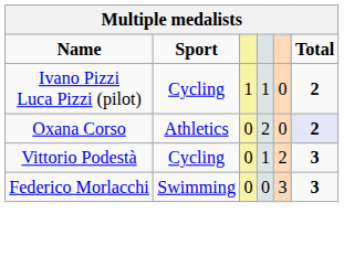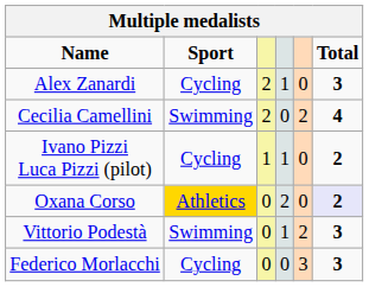+ row: Alex Zanardi | Cycling | 2 | 1 | 0 | 3
+ row: Cecilia Camellini | Swimming | 2 | 0 | 2 | 4
Oxana Corso | Sport: no background -> gold background
Vittorio Podestà | Sport: Cycling -> Swimming
Federico Morlacchi | Sport: Swimming -> Cycling
